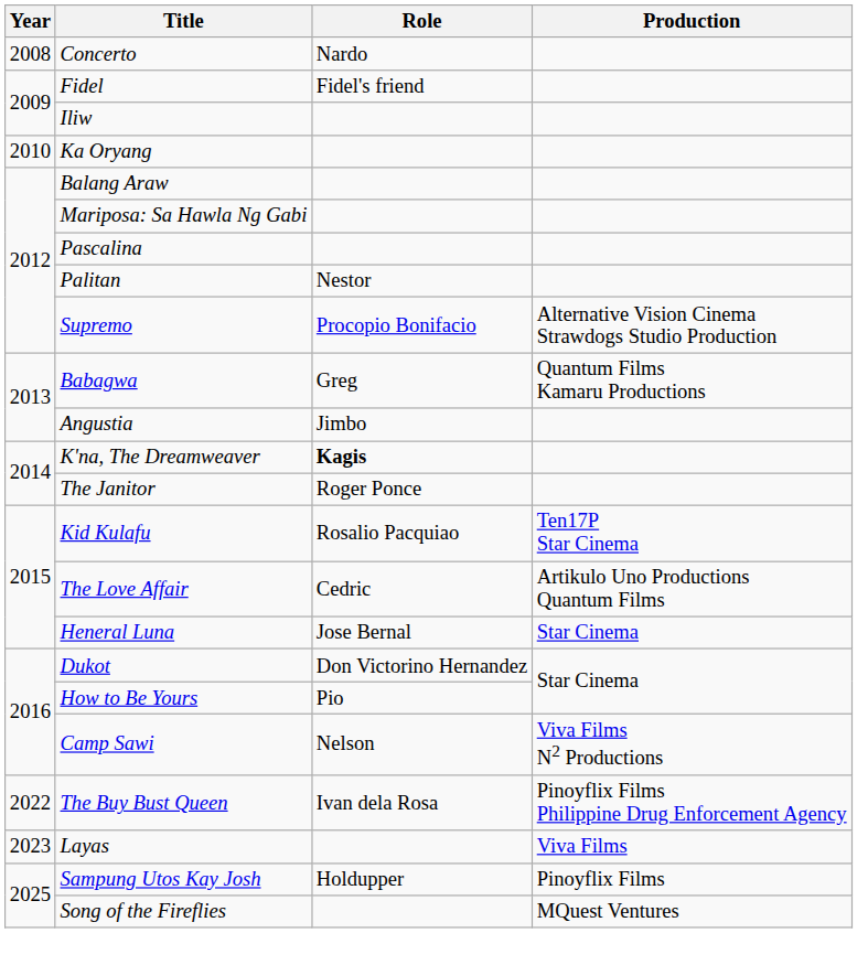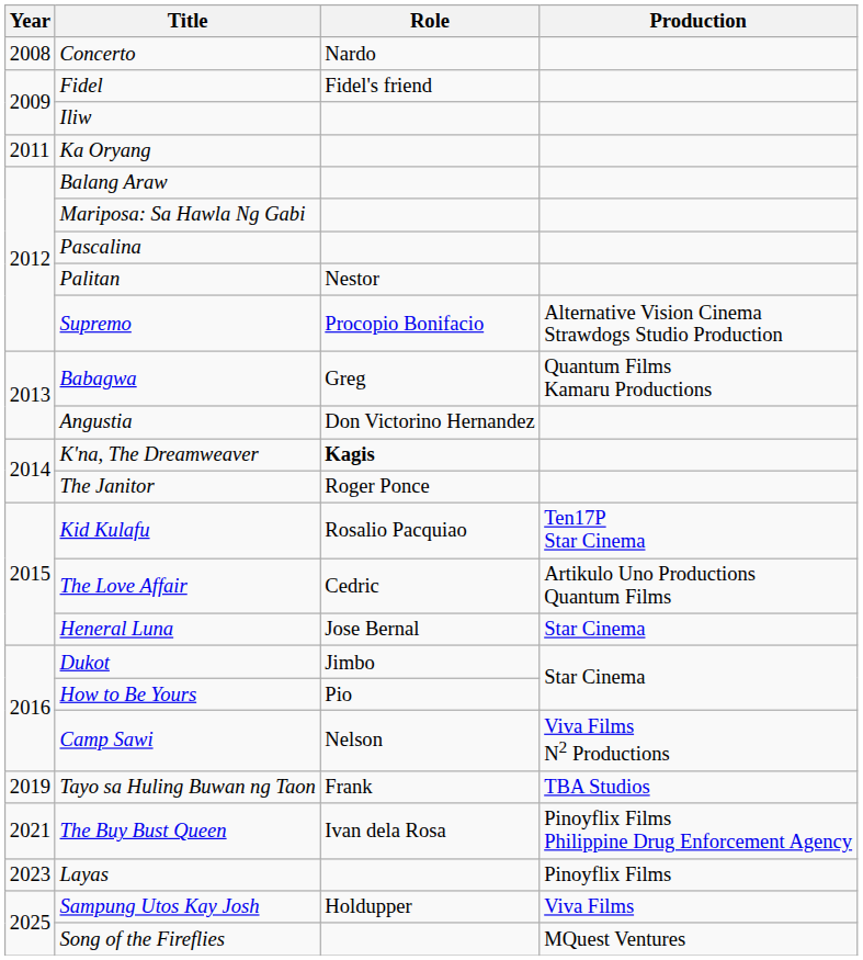Ka Oryang | Year: 2010 -> 2011
Angustia | Role: Jimbo -> Don Victorino Hernandez
Dukot | Role: Don Victorino Hernandez -> Jimbo
+ row: 2019 | Tayo sa Huling Buwan ng Taon | Frank | TBA Studios
The Buy Bust Queen | Year: 2022 -> 2021
Layas | Production: Viva Films -> Pinoyflix Films
Sampung Utos Kay Josh | Production: Pinoyflix Films -> Viva Films
